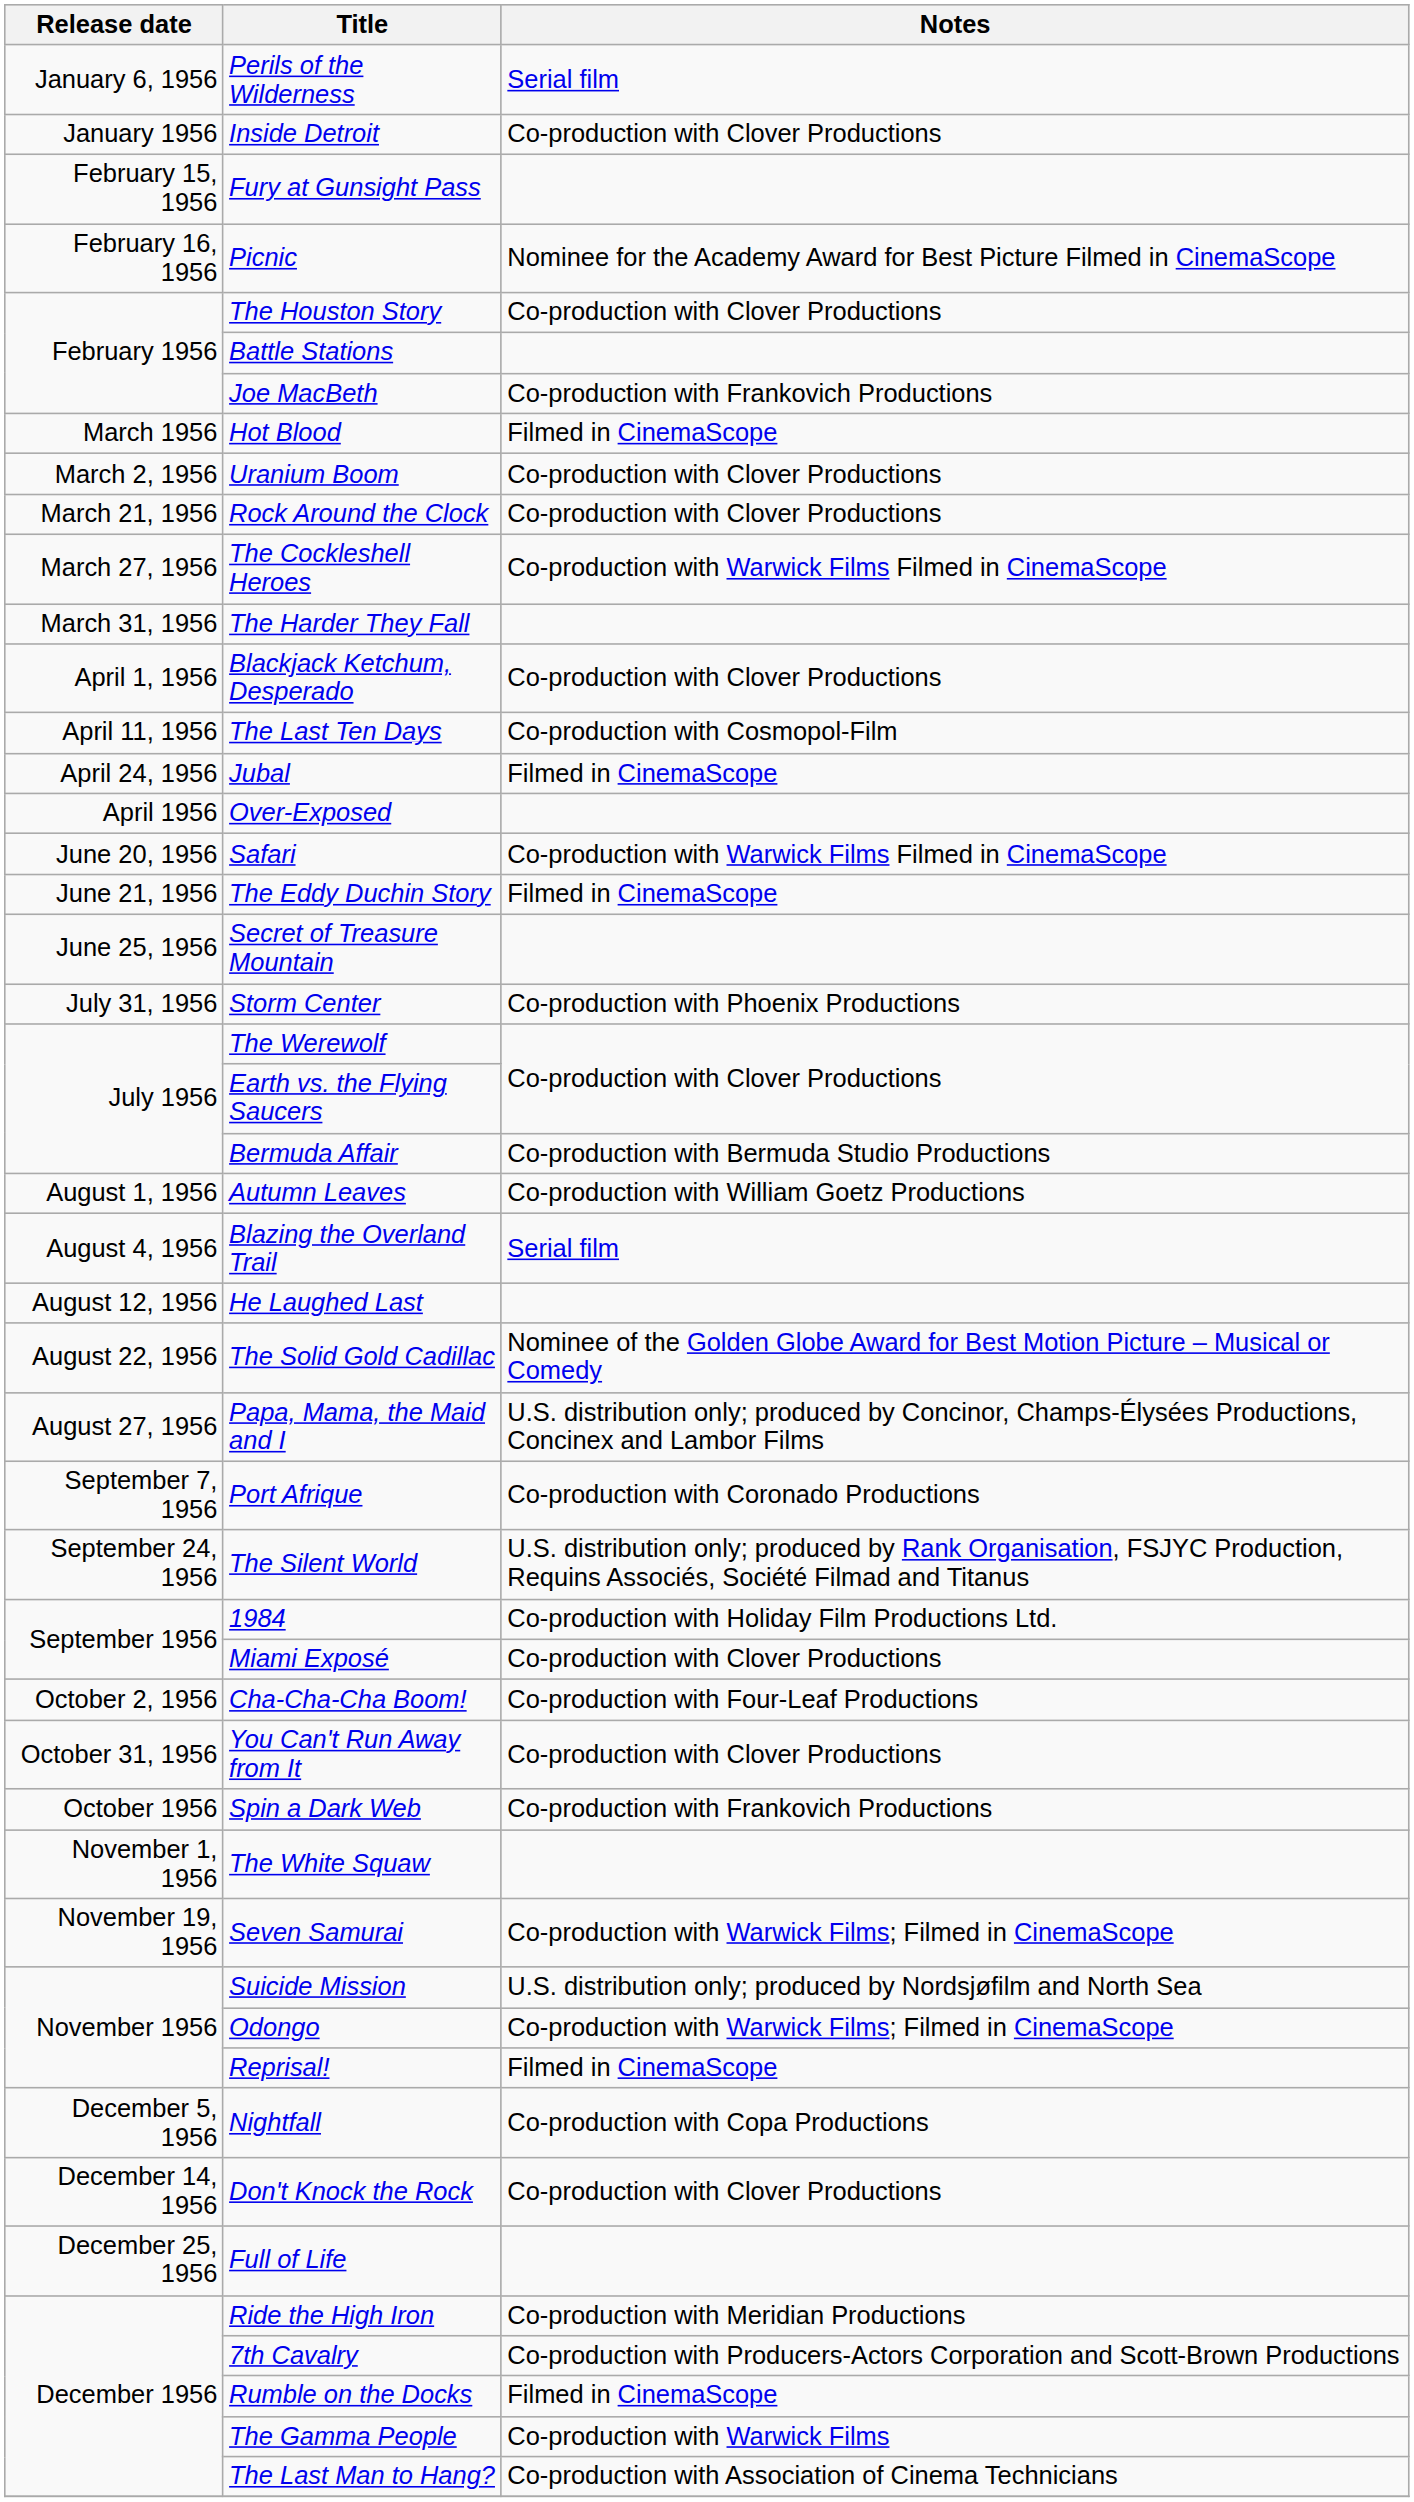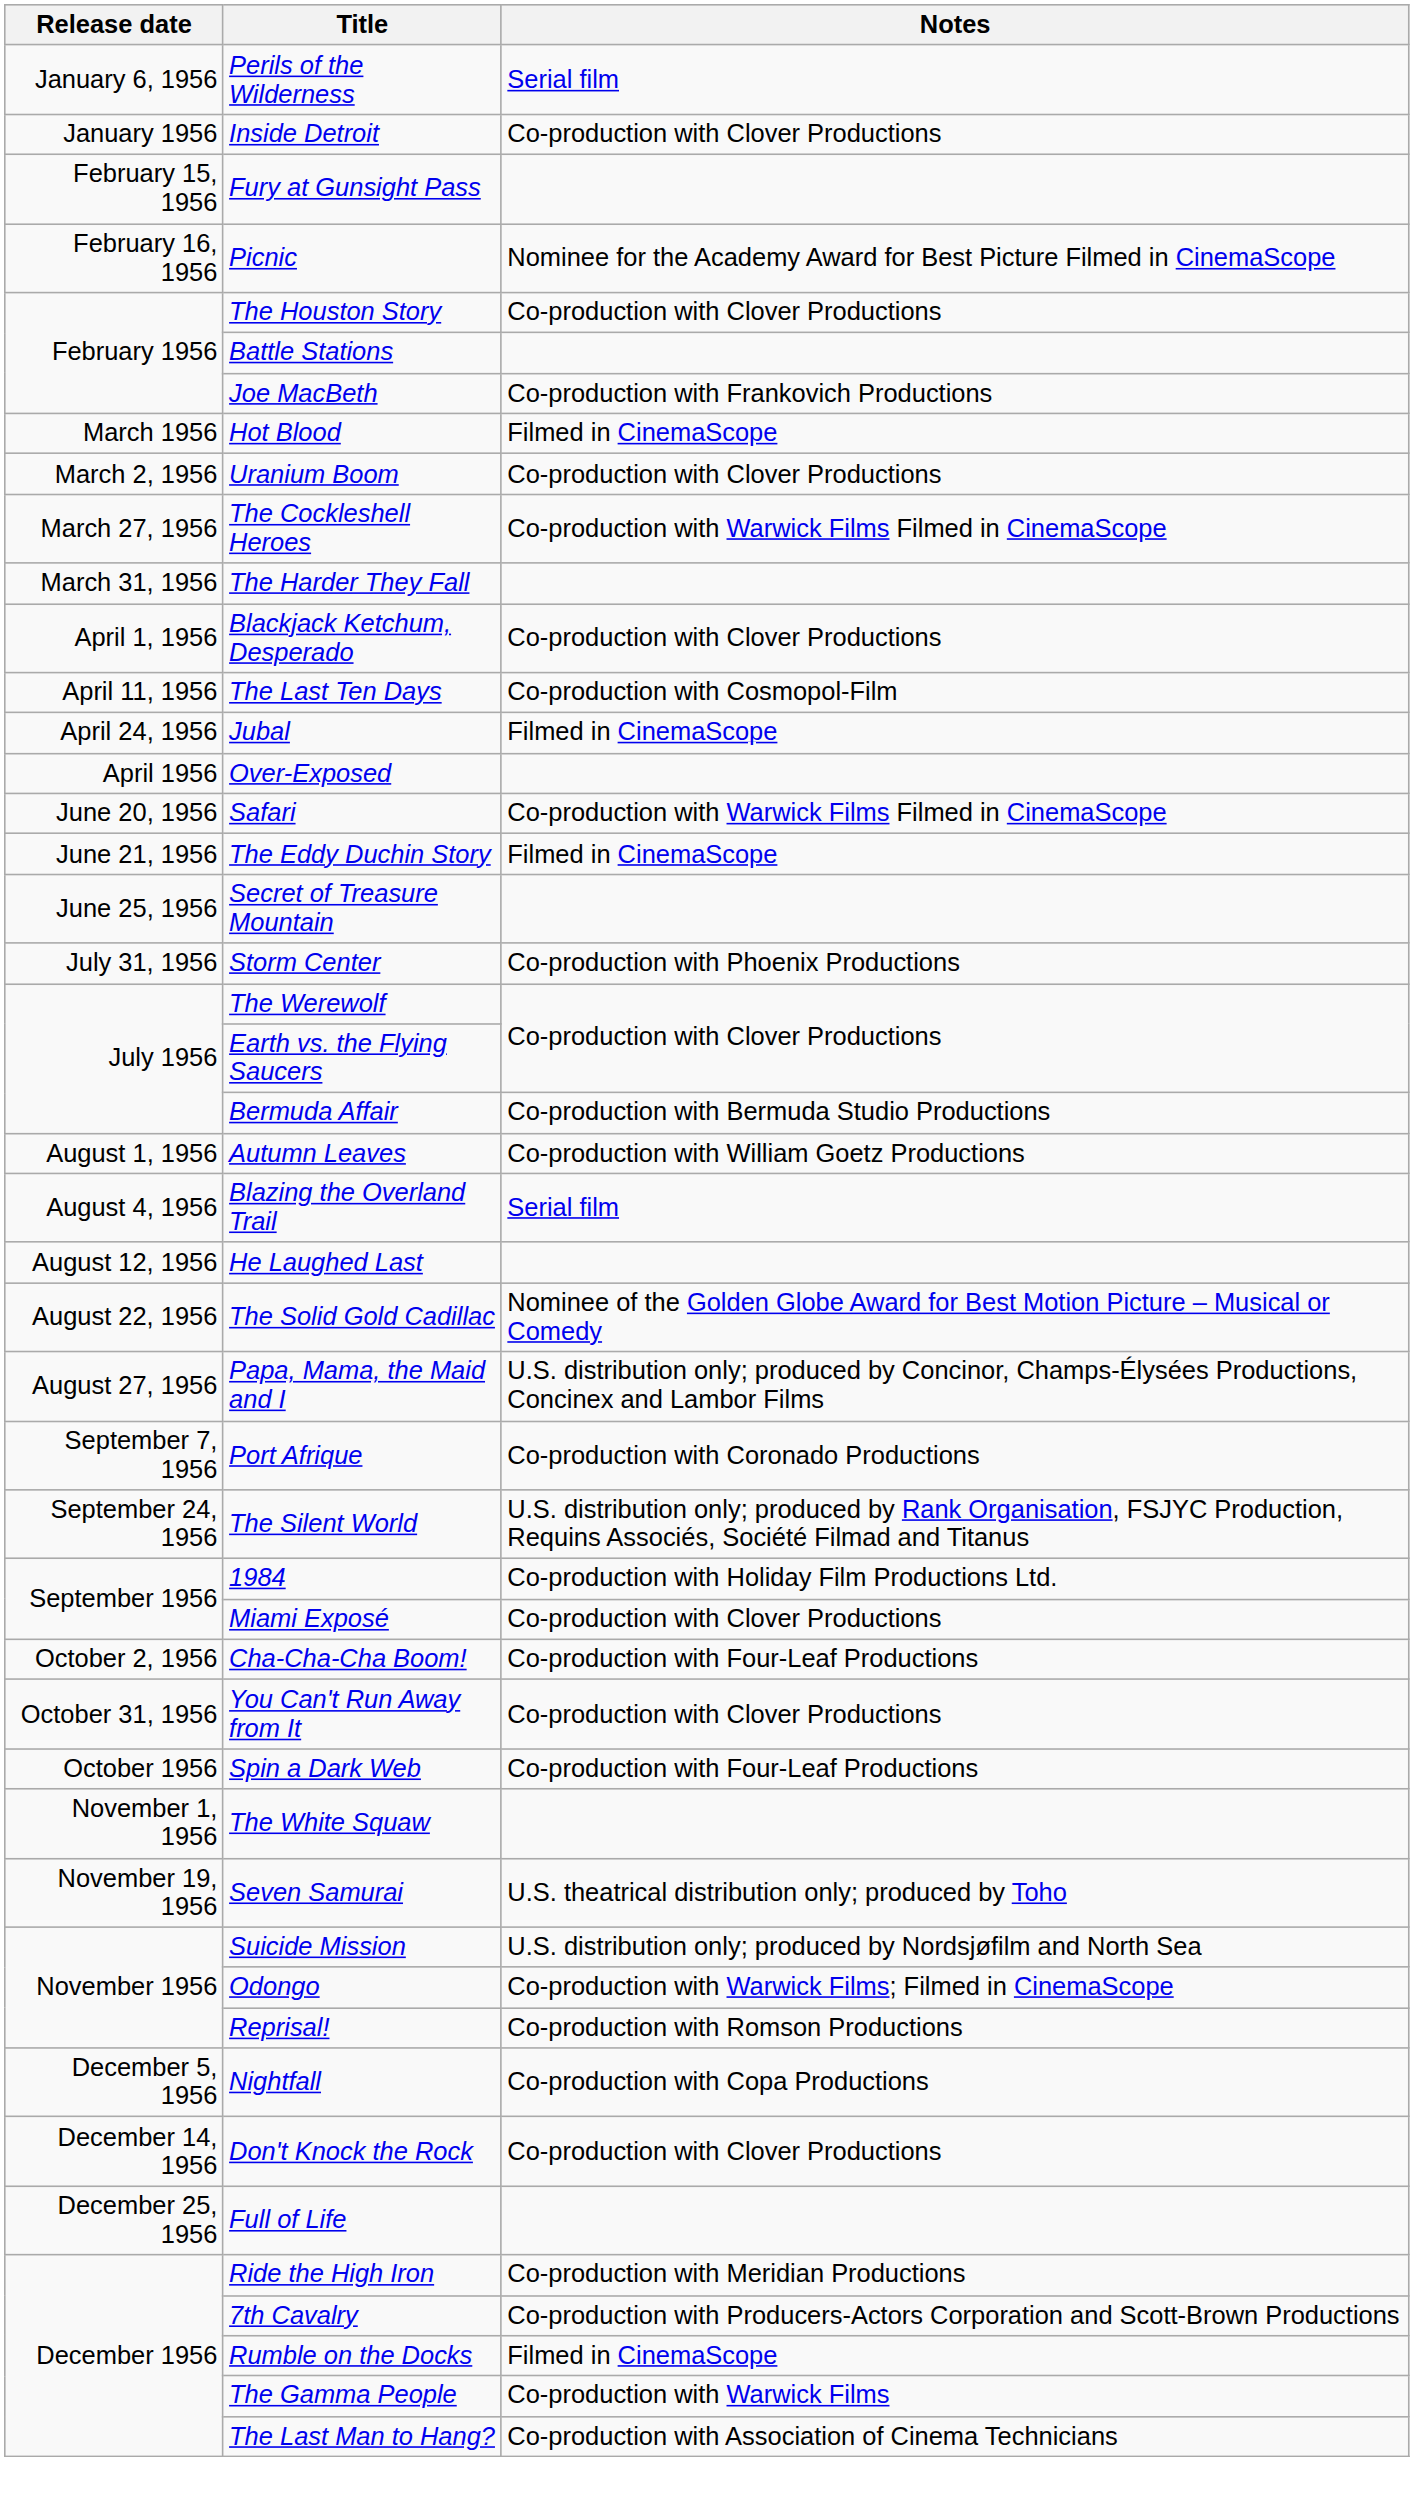- row: March 21, 1956 | Rock Around the Clock | Co-production with Clover Productions
Spin a Dark Web | Notes: Co-production with Frankovich Productions -> Co-production with Four-Leaf Productions
Seven Samurai | Notes: Co-production with Warwick Films; Filmed in CinemaScope -> U.S. theatrical distribution only; produced by Toho
Reprisal! | Notes: Filmed in CinemaScope -> Co-production with Romson Productions
